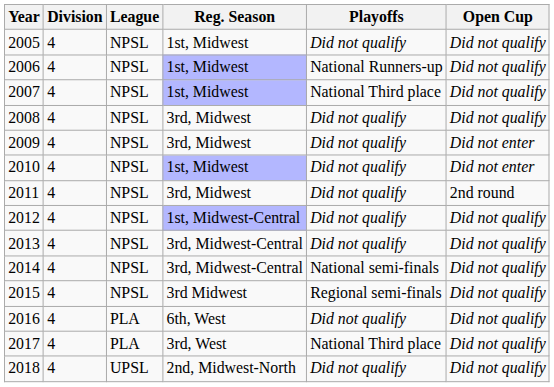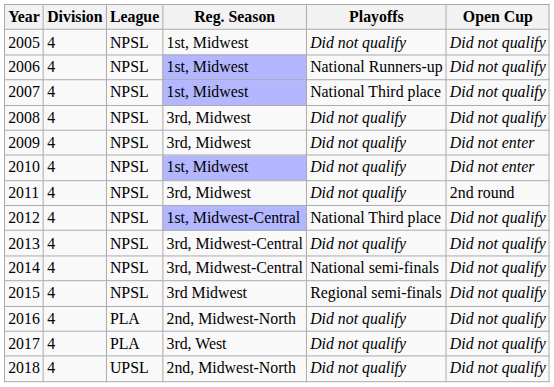2012 | Playoffs: Did not qualify -> National Third place
2016 | Reg. Season: 6th, West -> 2nd, Midwest-North
2017 | Playoffs: National Third place -> Did not qualify
